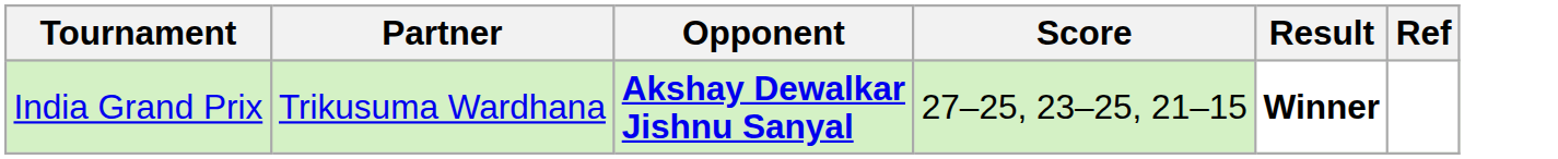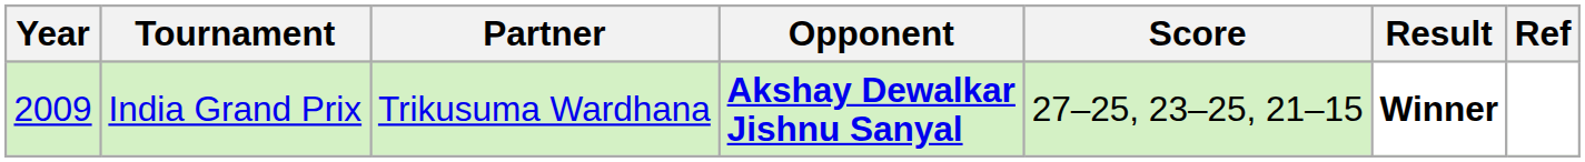+ column: Year | 2009
